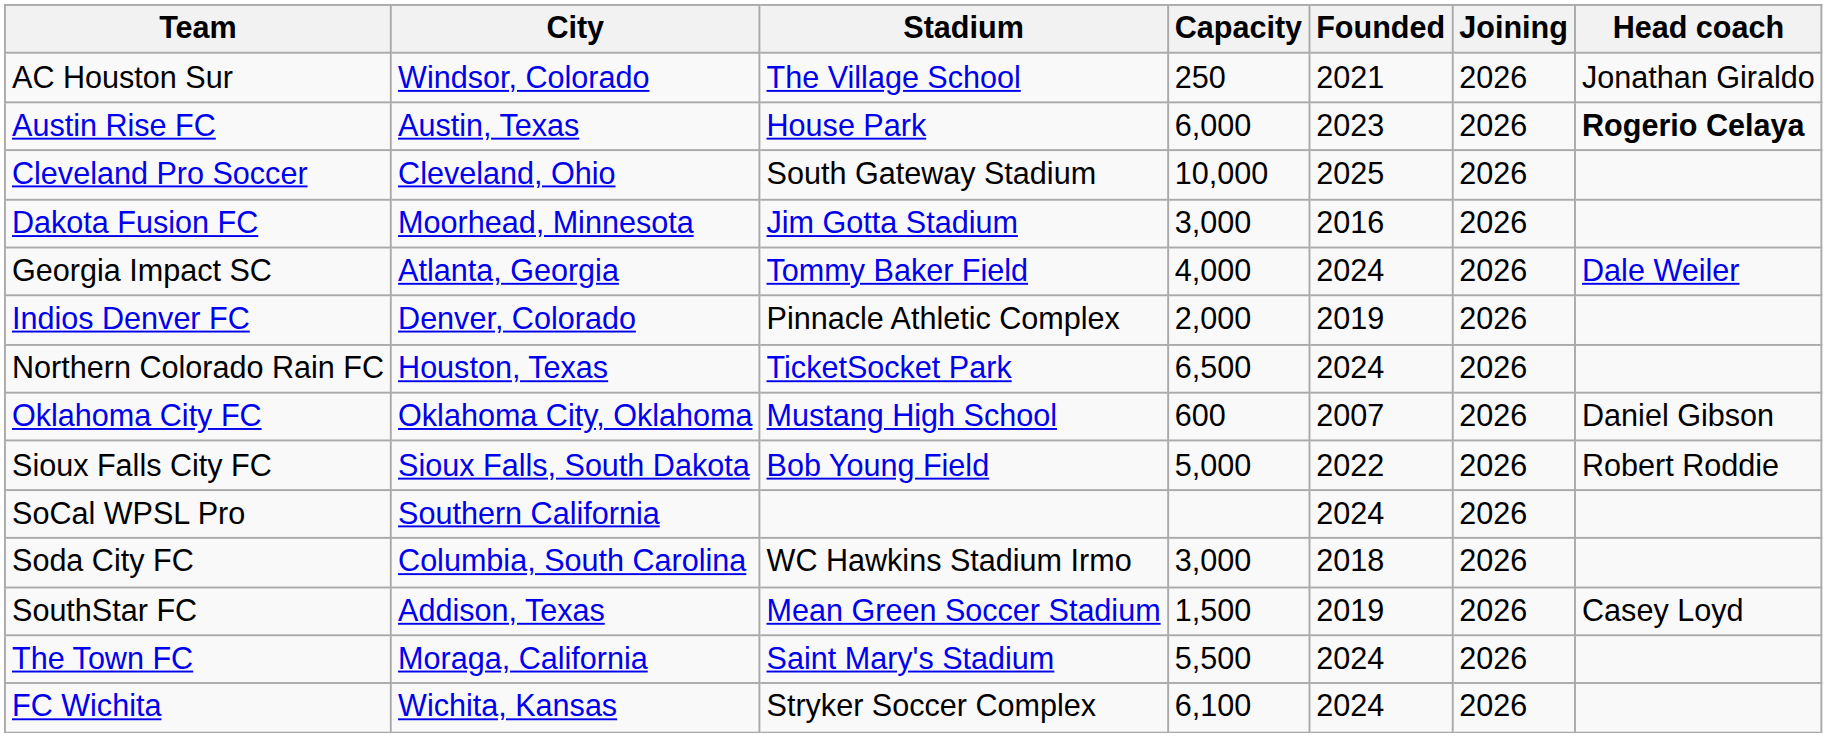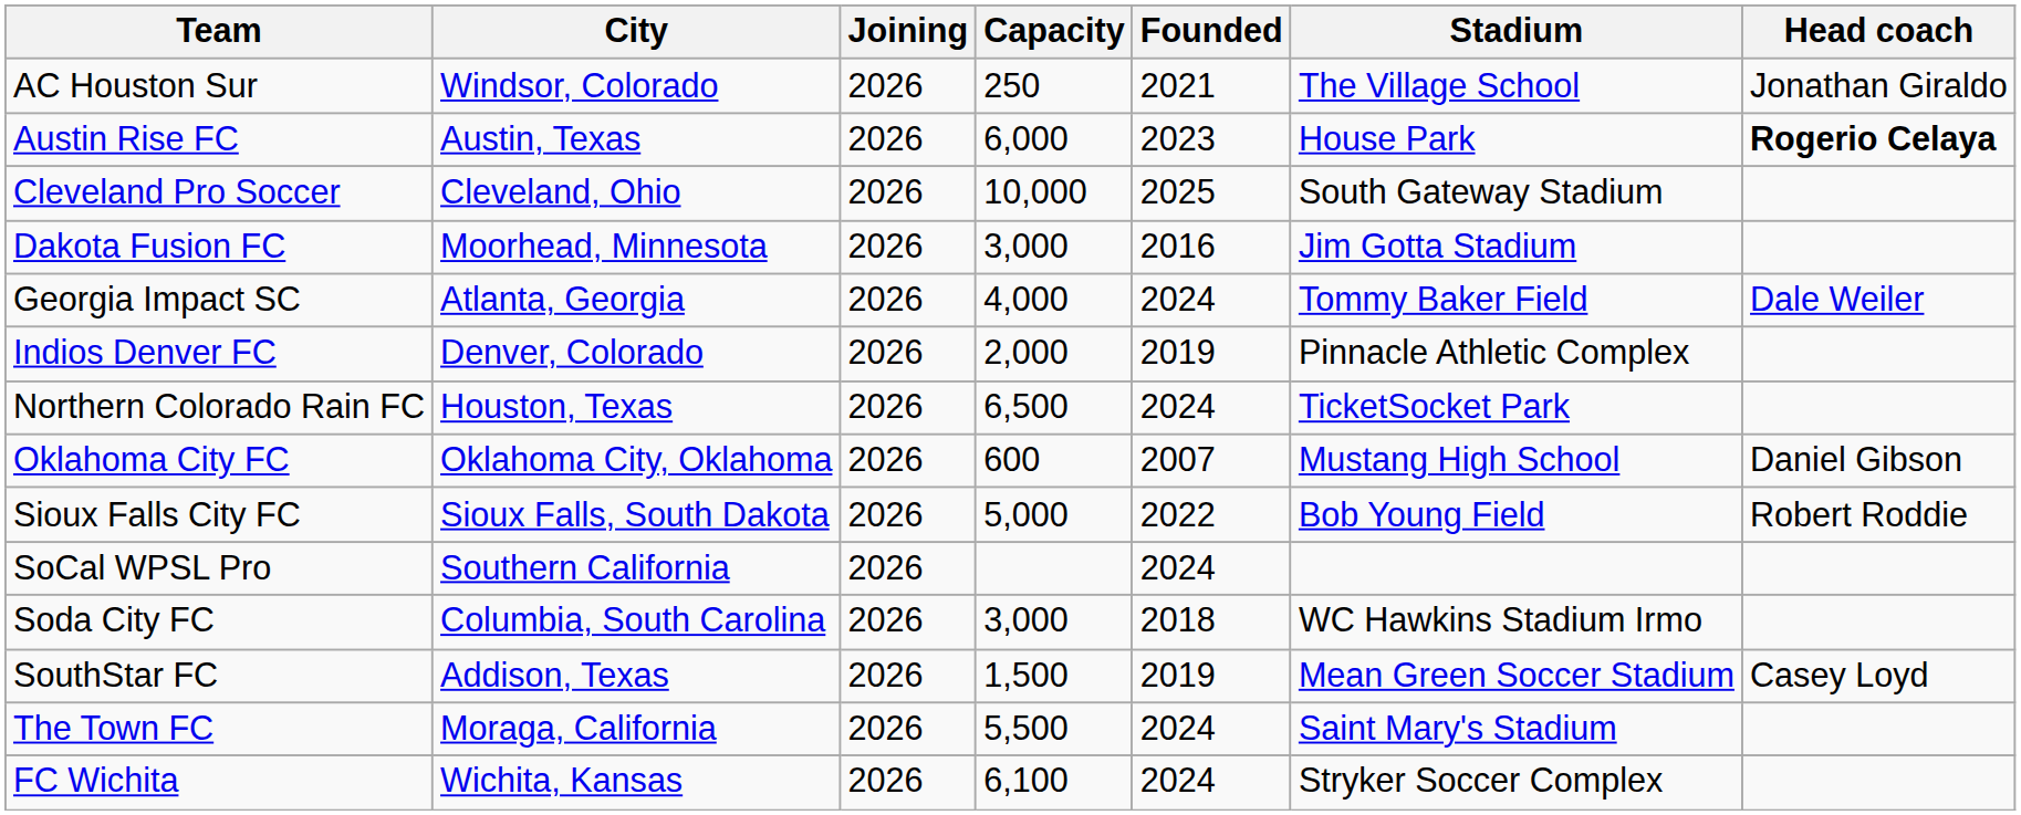columns swapped: Stadium <-> Joining
